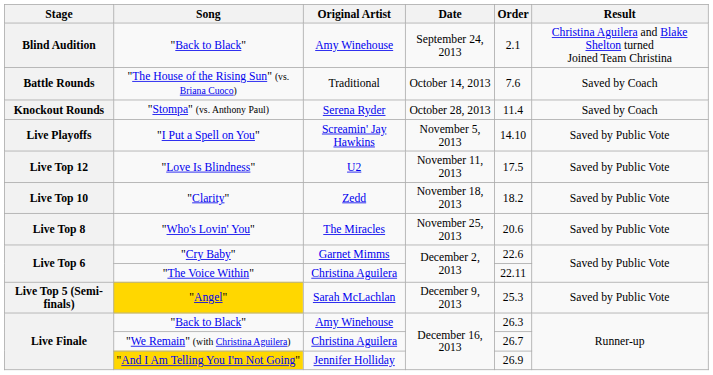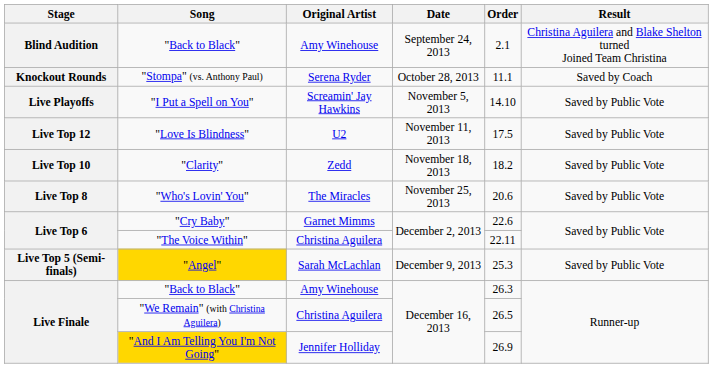- row: Battle Rounds | "The House of the Rising Sun" (vs. Briana Cuoco) | Traditional | October 14, 2013 | 7.6 | Saved by Coach
"Stompa" (vs. Anthony Paul) | Order: 11.4 -> 11.1
"We Remain" (with Christina Aguilera) | Order: 26.7 -> 26.5
